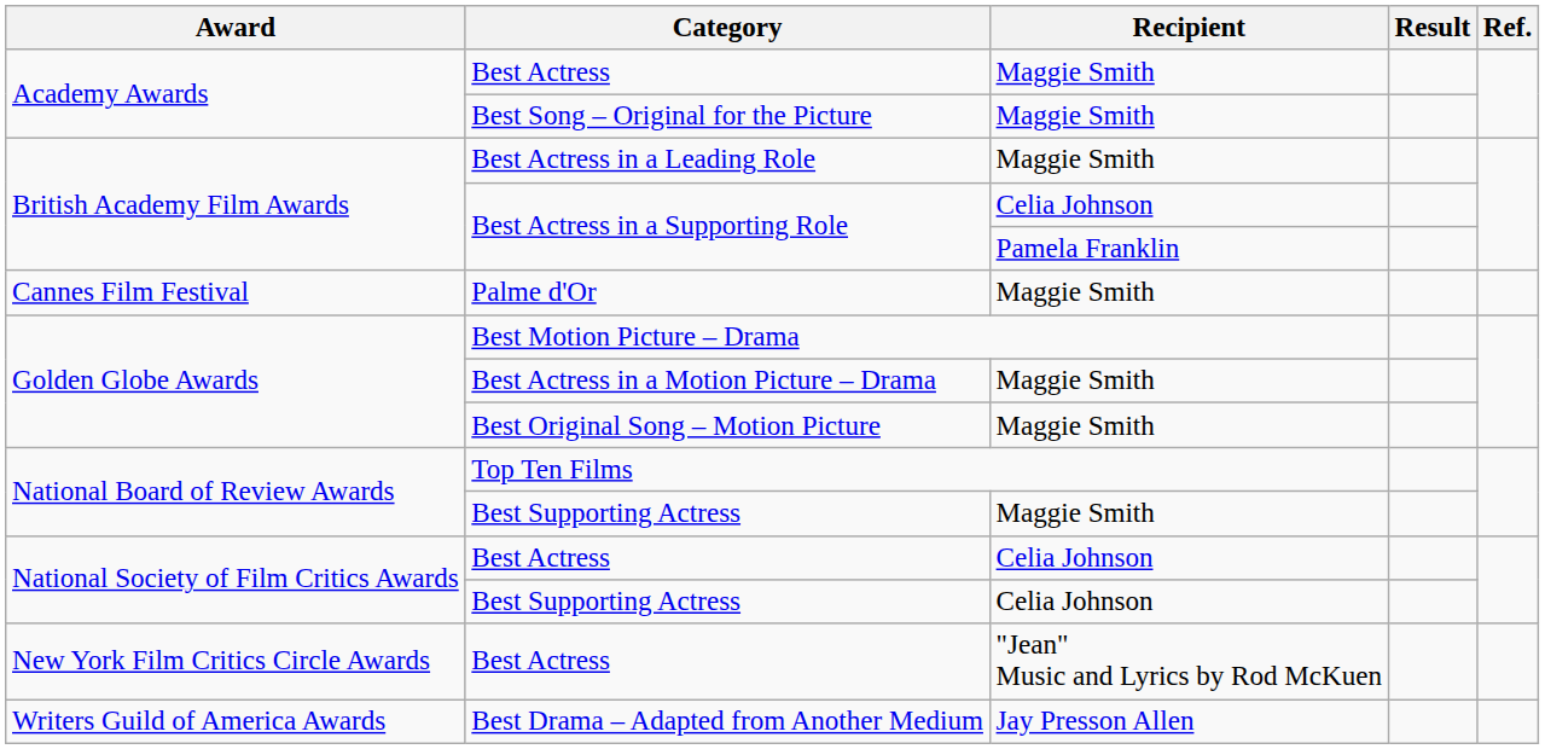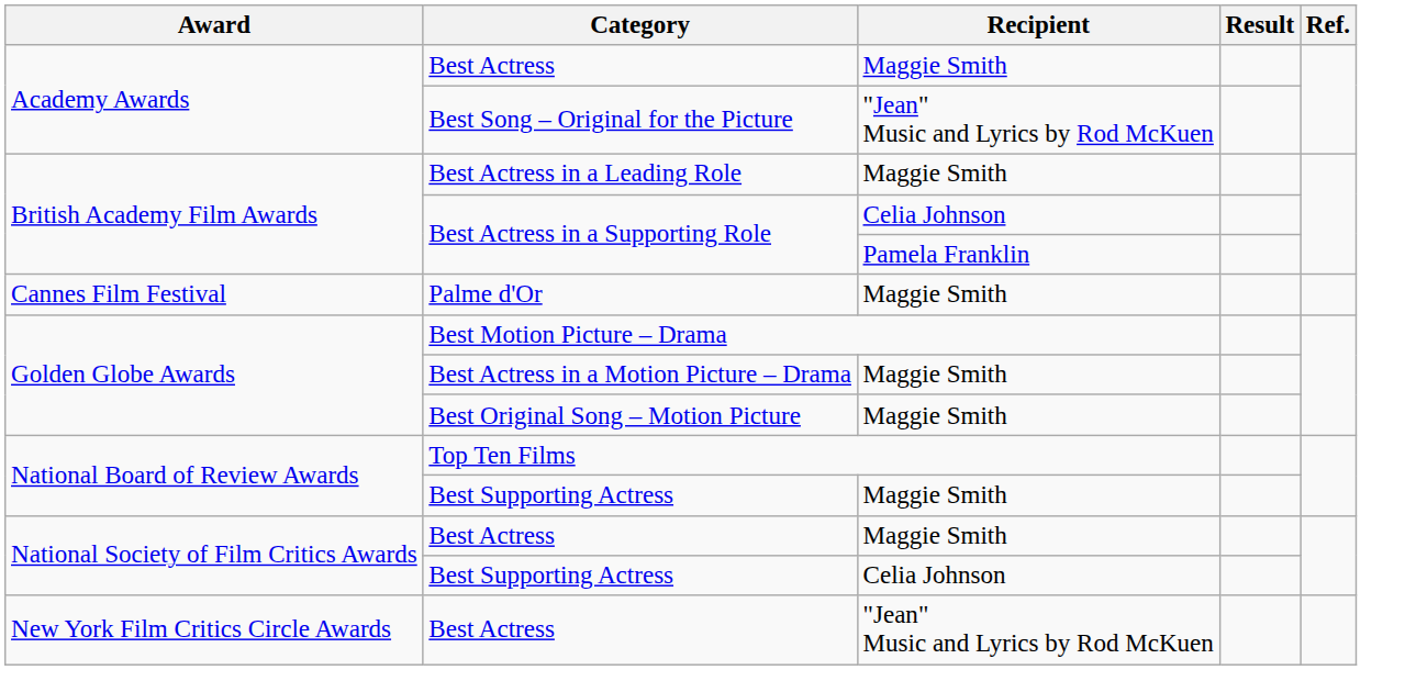Best Song – Original for the Picture | Recipient: Maggie Smith -> "Jean" Music and Lyrics by Rod McKuen
National Society of Film Critics Awards / Best Actress | Recipient: Celia Johnson -> Maggie Smith
- row: Writers Guild of America Awards | Best Drama – Adapted from Another Medium | Jay Presson Allen
